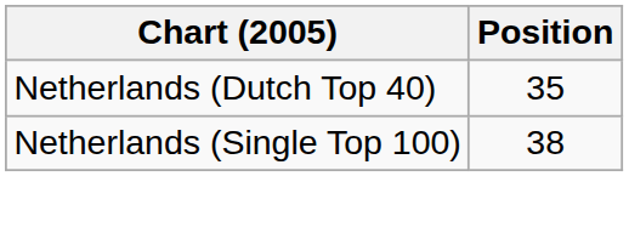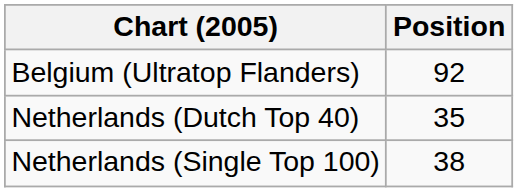+ row: Belgium (Ultratop Flanders) | 92
